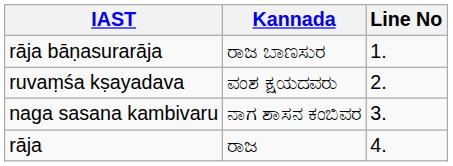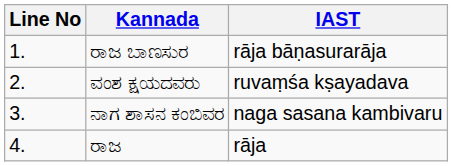columns swapped: Line No <-> IAST
